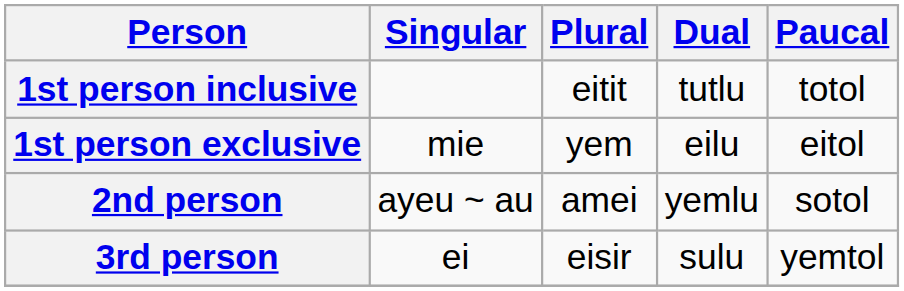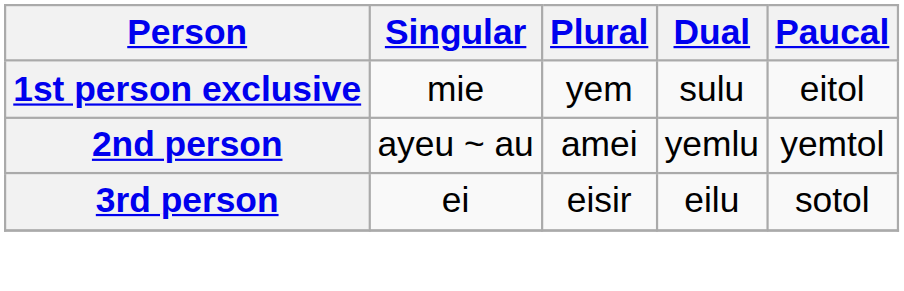- row: 1st person inclusive | eitit | tutlu | totol
1st person exclusive | Dual: eilu -> sulu
2nd person | Paucal: sotol -> yemtol
3rd person | Dual: sulu -> eilu
3rd person | Paucal: yemtol -> sotol
